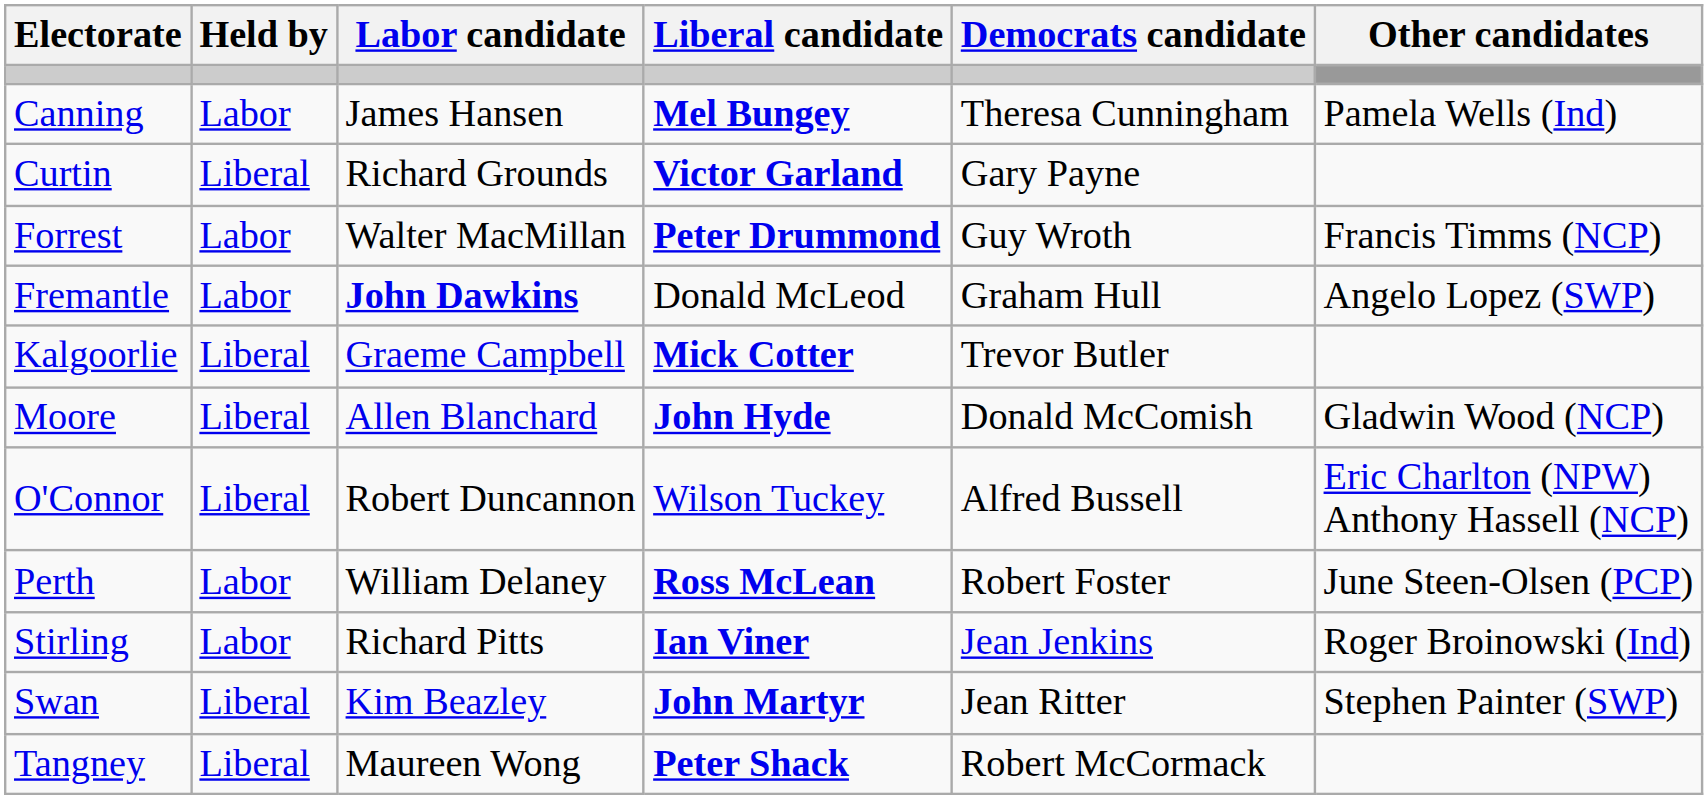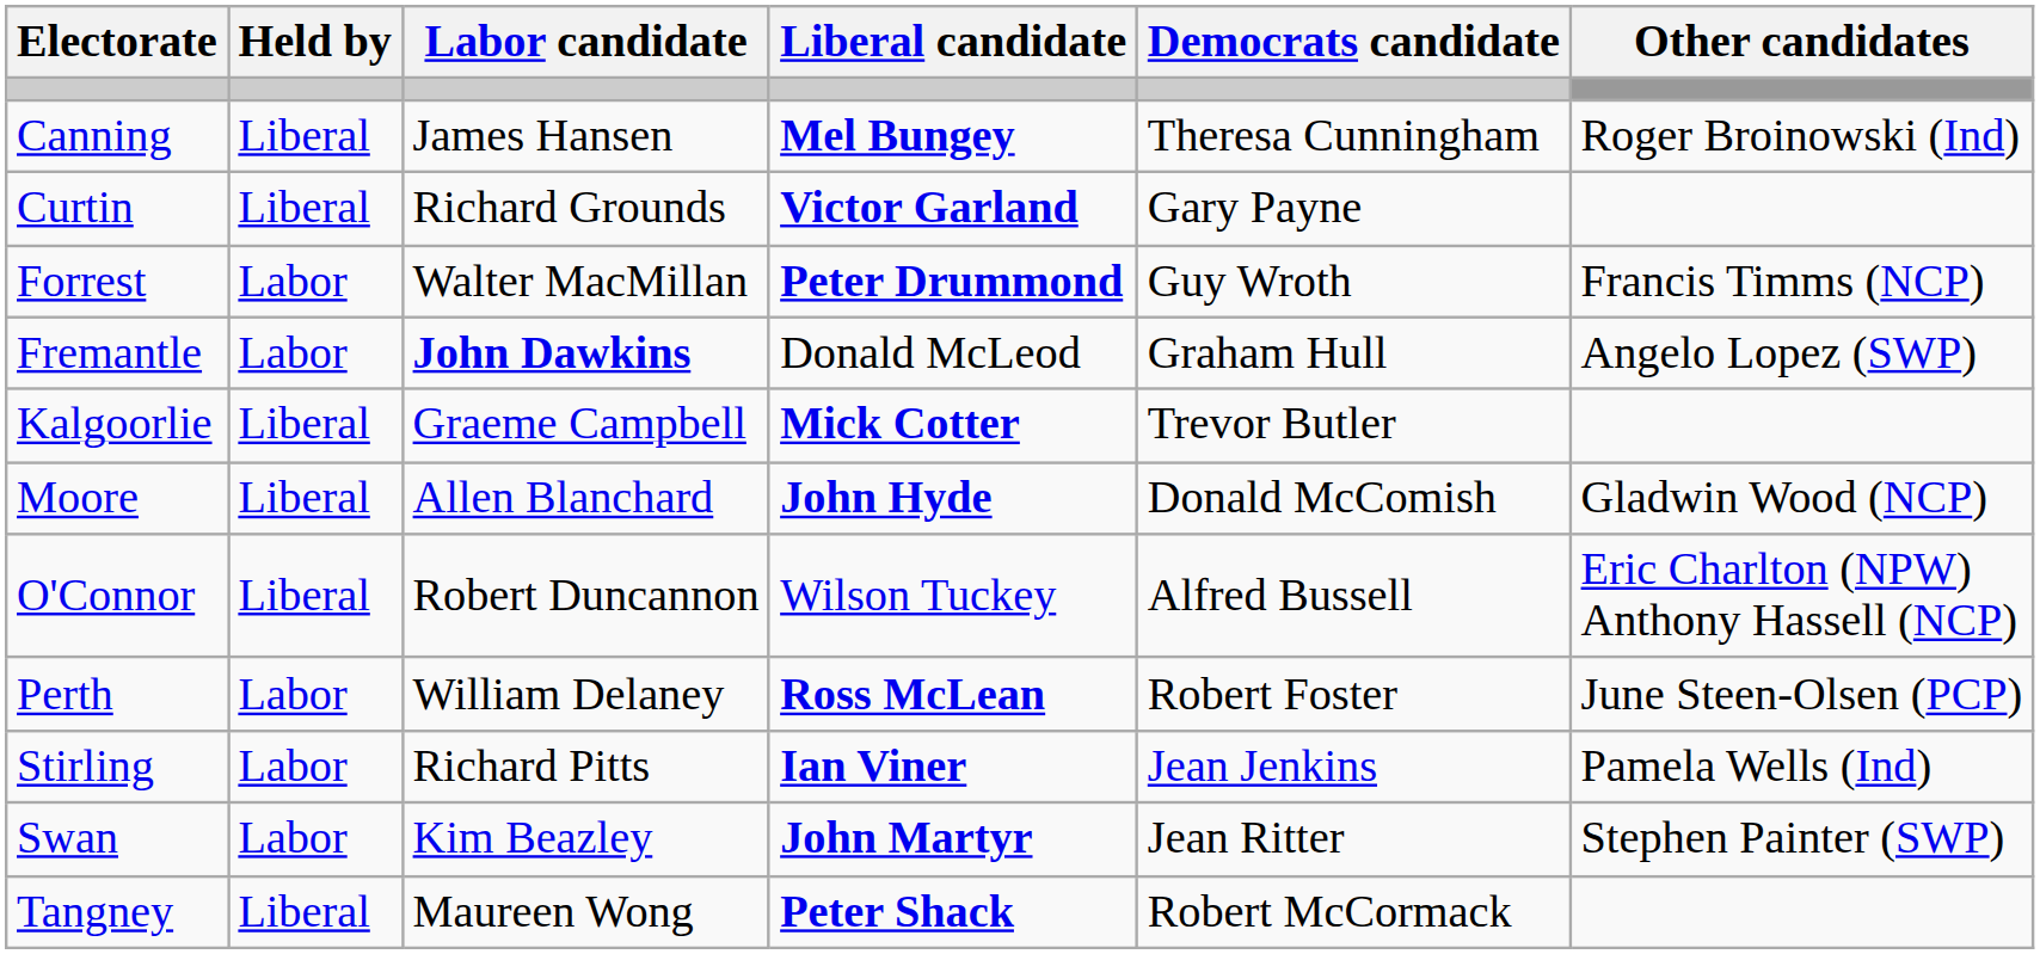Canning | Held by: Labor -> Liberal
Canning | Other candidates: Pamela Wells (Ind) -> Roger Broinowski (Ind)
Stirling | Other candidates: Roger Broinowski (Ind) -> Pamela Wells (Ind)
Swan | Held by: Liberal -> Labor
